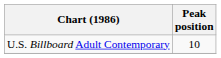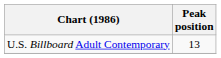U.S. Billboard Adult Contemporary | Peak position: 10 -> 13
